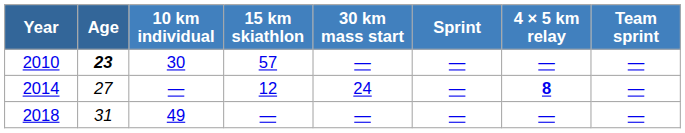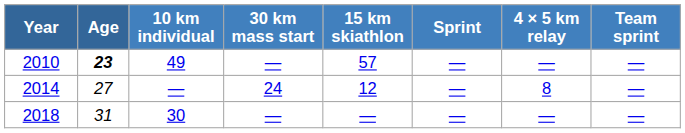columns swapped: 15 km skiathlon <-> 30 km mass start
2010 | 10 km individual: 30 -> 49
2014 | 4 × 5 km relay: bold -> normal
2018 | 10 km individual: 49 -> 30
